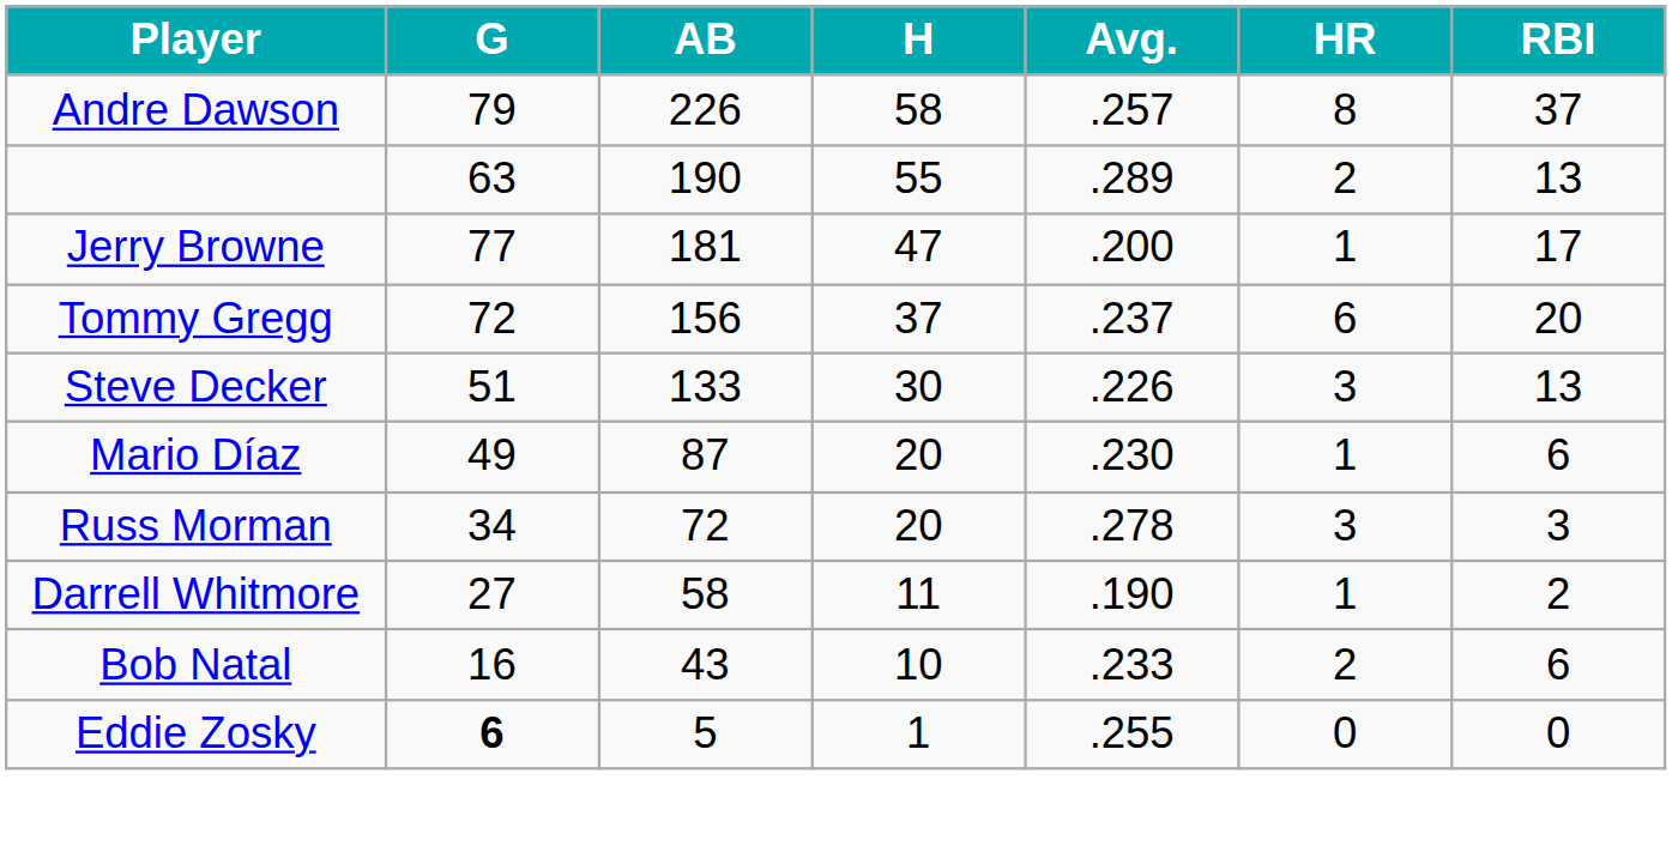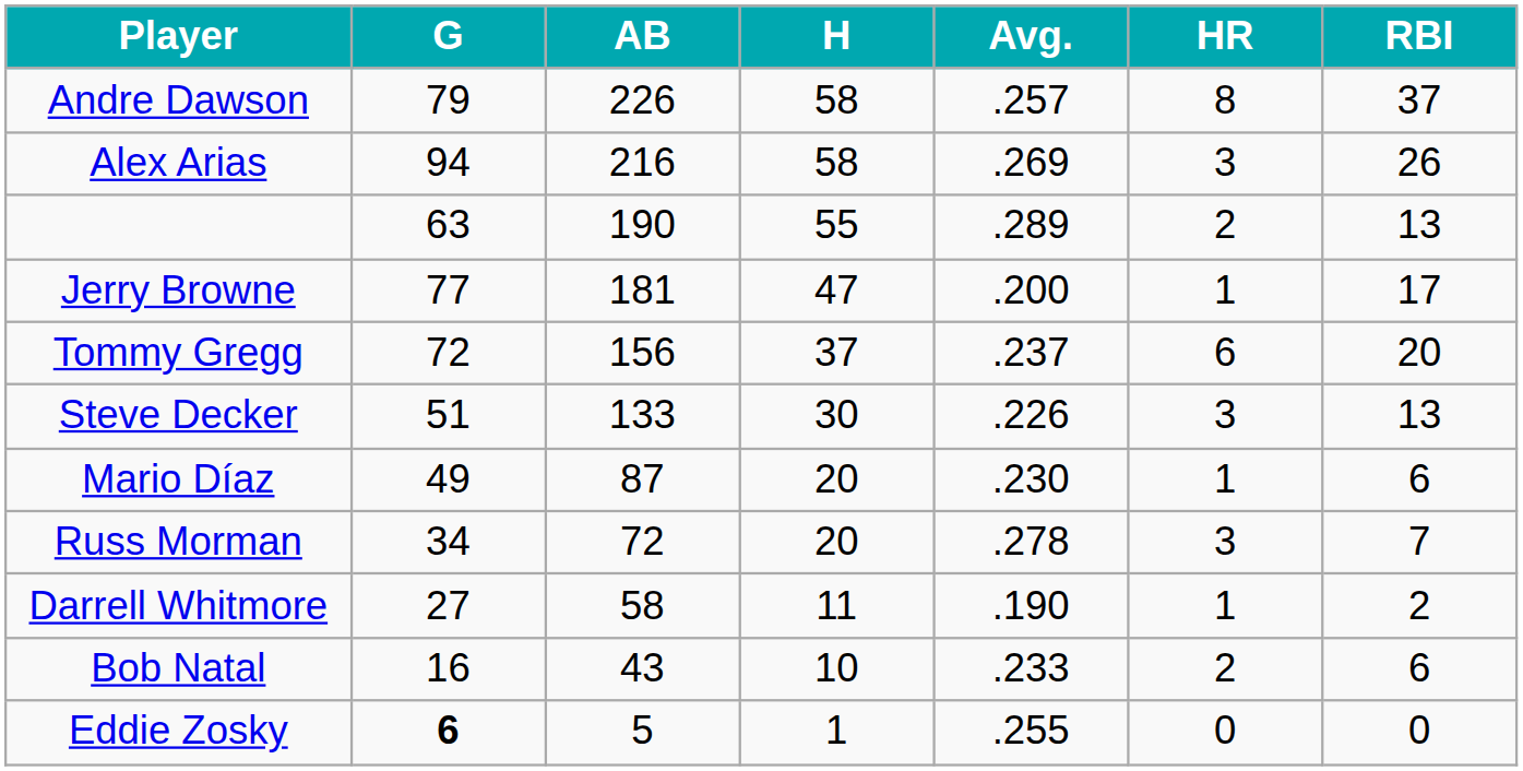+ row: Alex Arias | 94 | 216 | 58 | .269 | 3 | 26
Russ Morman | RBI: 3 -> 7
